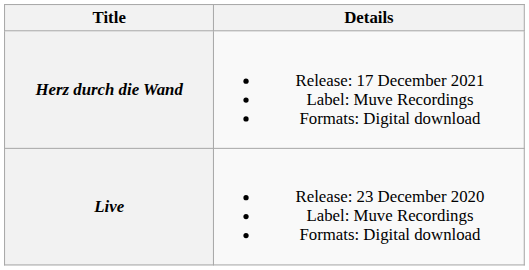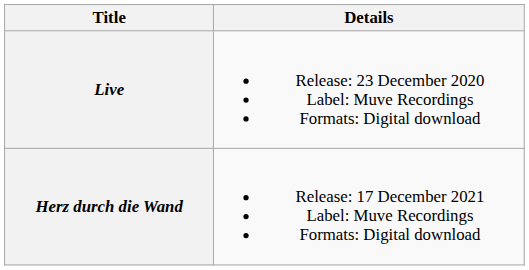rows swapped: Live <-> Herz durch die Wand
